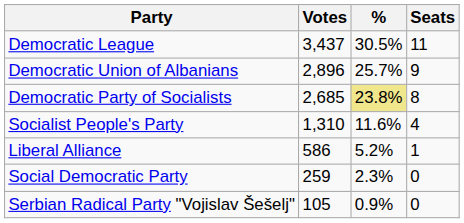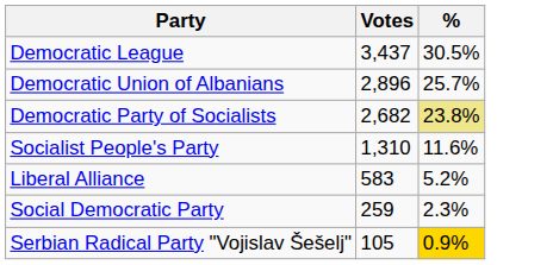- column: Seats | 11 | 9 | 8 | 4 | 1 | 0 | 0
Democratic Party of Socialists | Votes: 2,685 -> 2,682
Liberal Alliance | Votes: 586 -> 583
Serbian Radical Party "Vojislav Šešelj" | %: no background -> gold background
